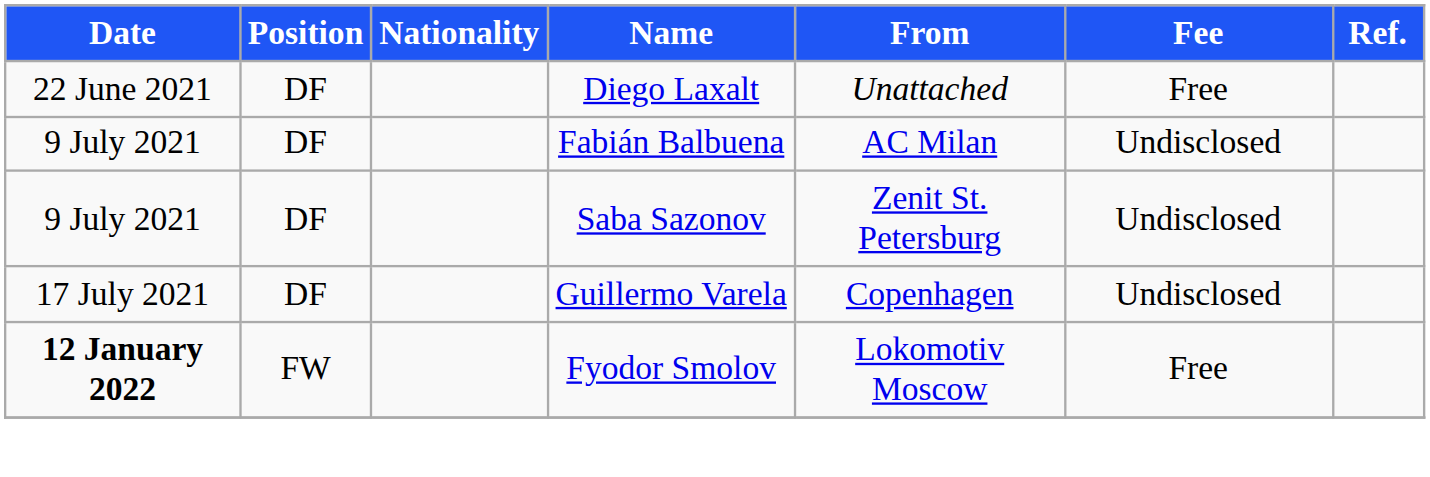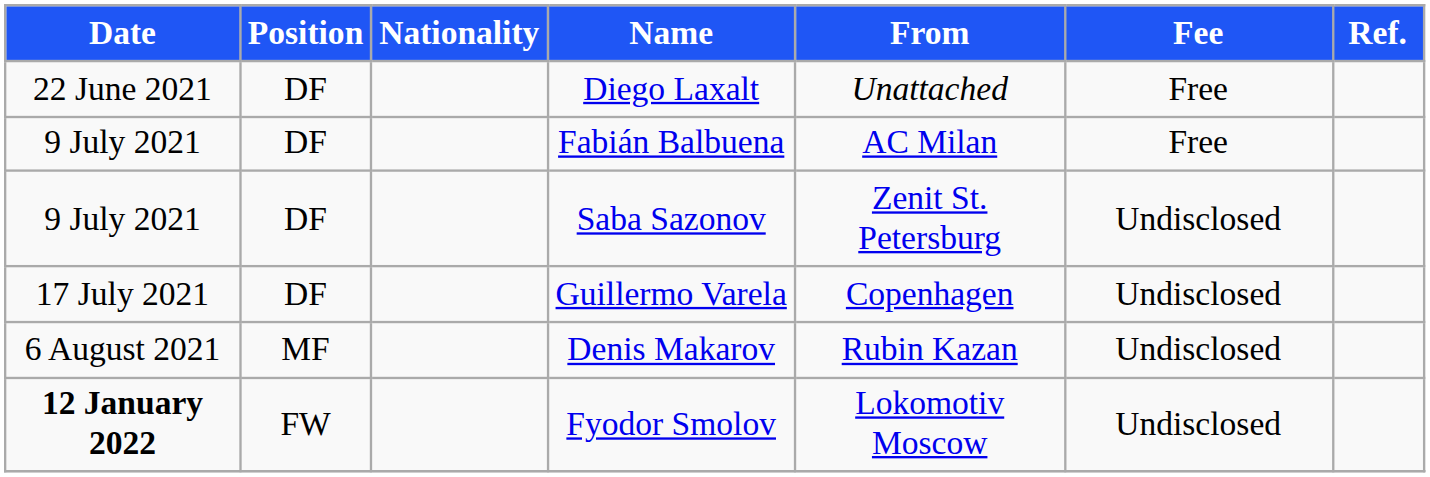Fabián Balbuena | Fee: Undisclosed -> Free
+ row: 6 August 2021 | MF | Denis Makarov | Rubin Kazan | Undisclosed
Fyodor Smolov | Fee: Free -> Undisclosed
